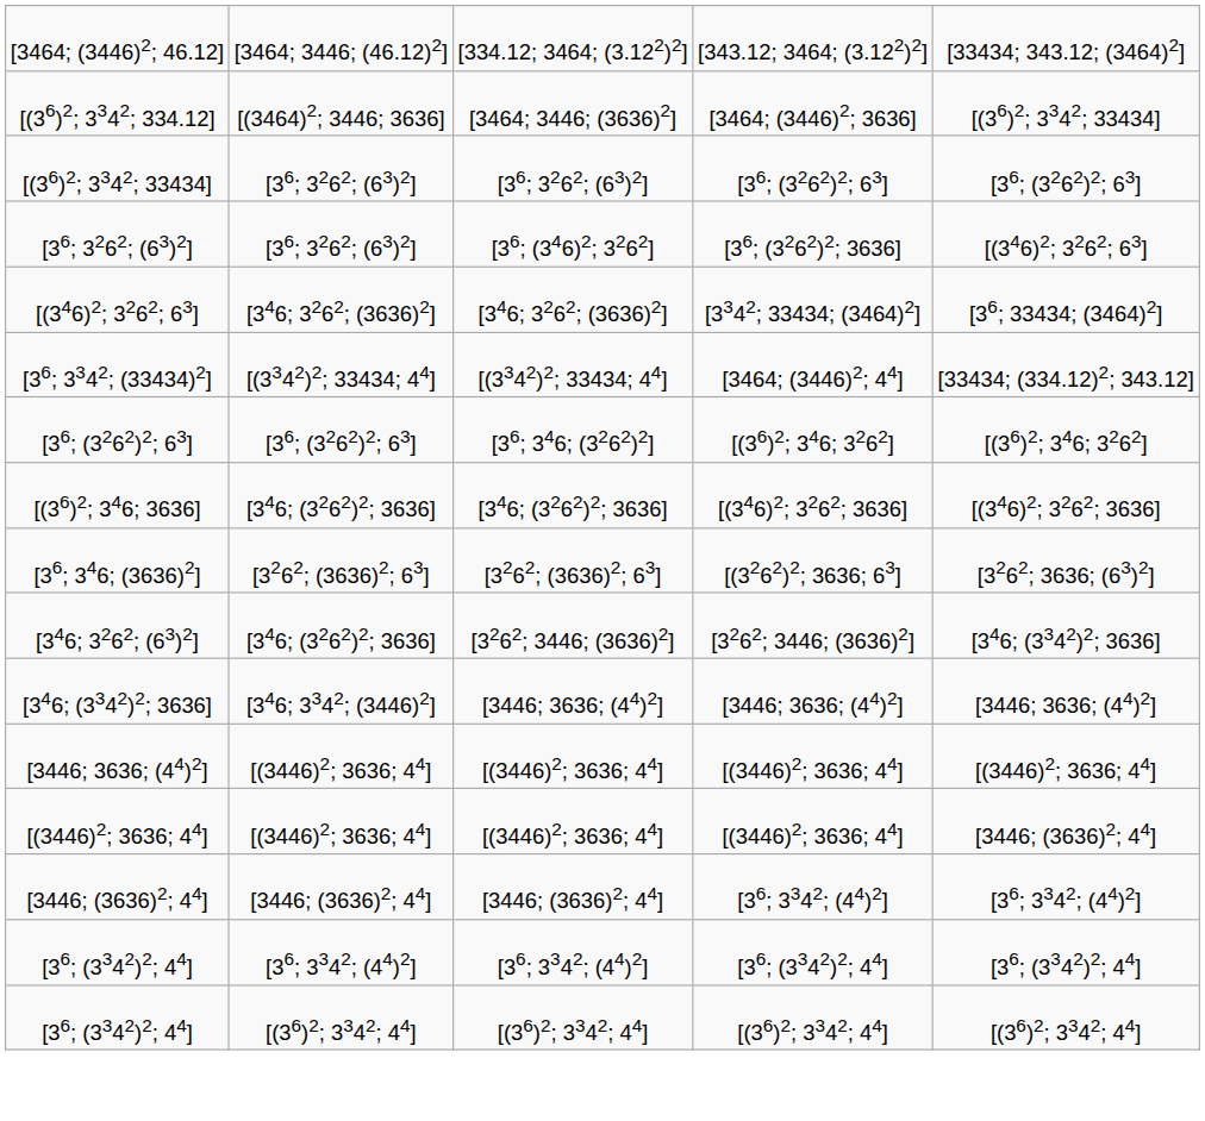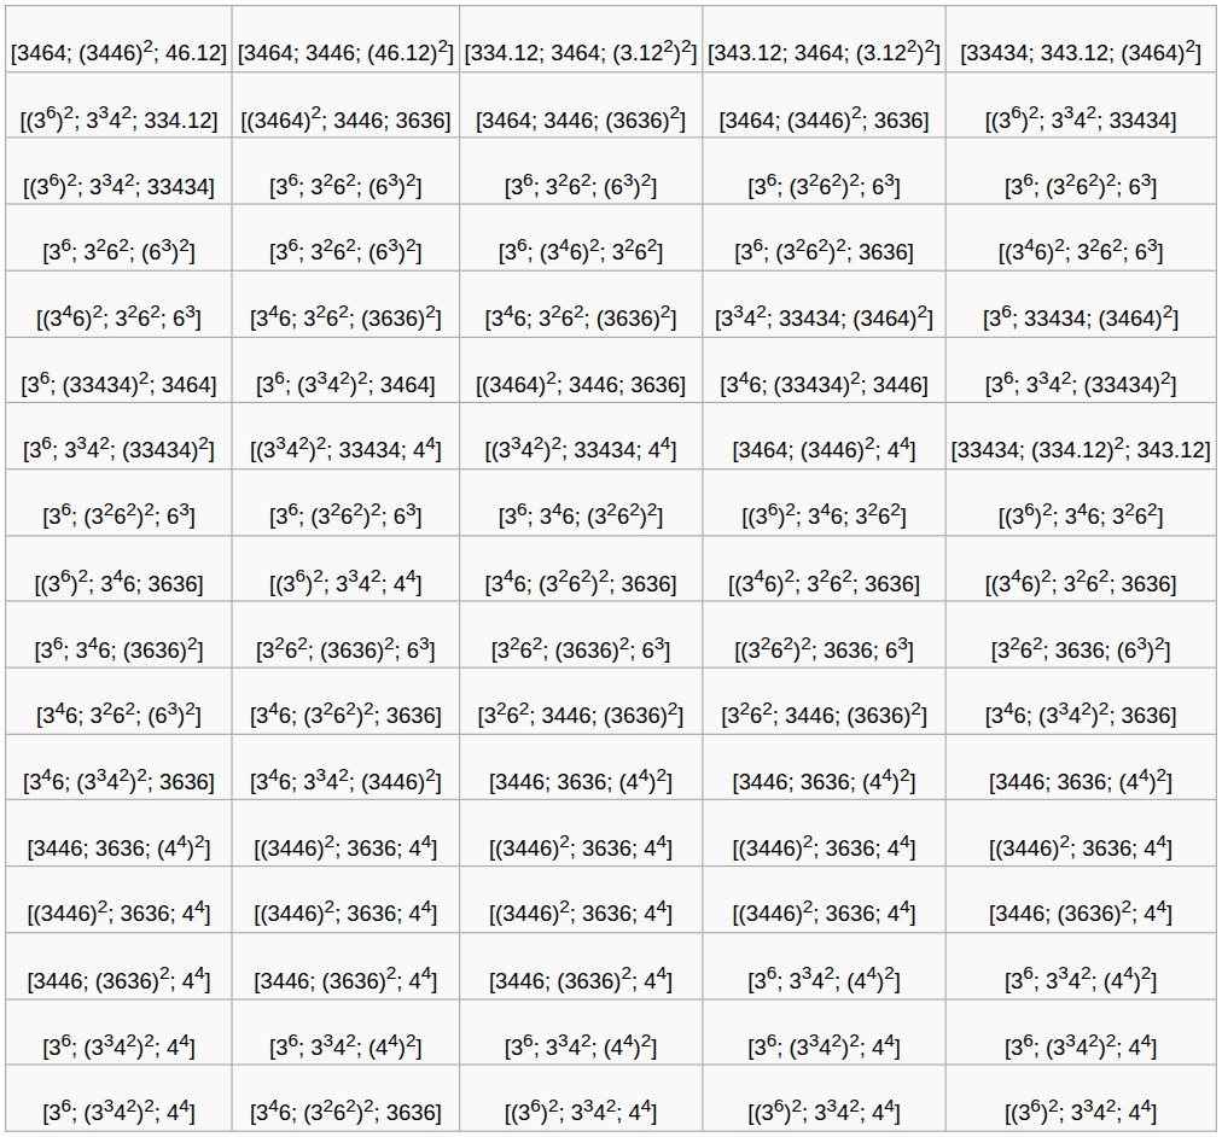+ row: [36; (33434)2; 3464] | [36; (3342)2; 3464] | [(3464)2; 3446; 3636] | [346; (33434)2; 3446] | [36; 3342; (33434)2]
[(36)2; 346; 3636] | column 2: [346; (3262)2; 3636] -> [(36)2; 3342; 44]
[36; (3342)2; 44] / [(36)2; 3342; 44] | column 2: [(36)2; 3342; 44] -> [346; (3262)2; 3636]
